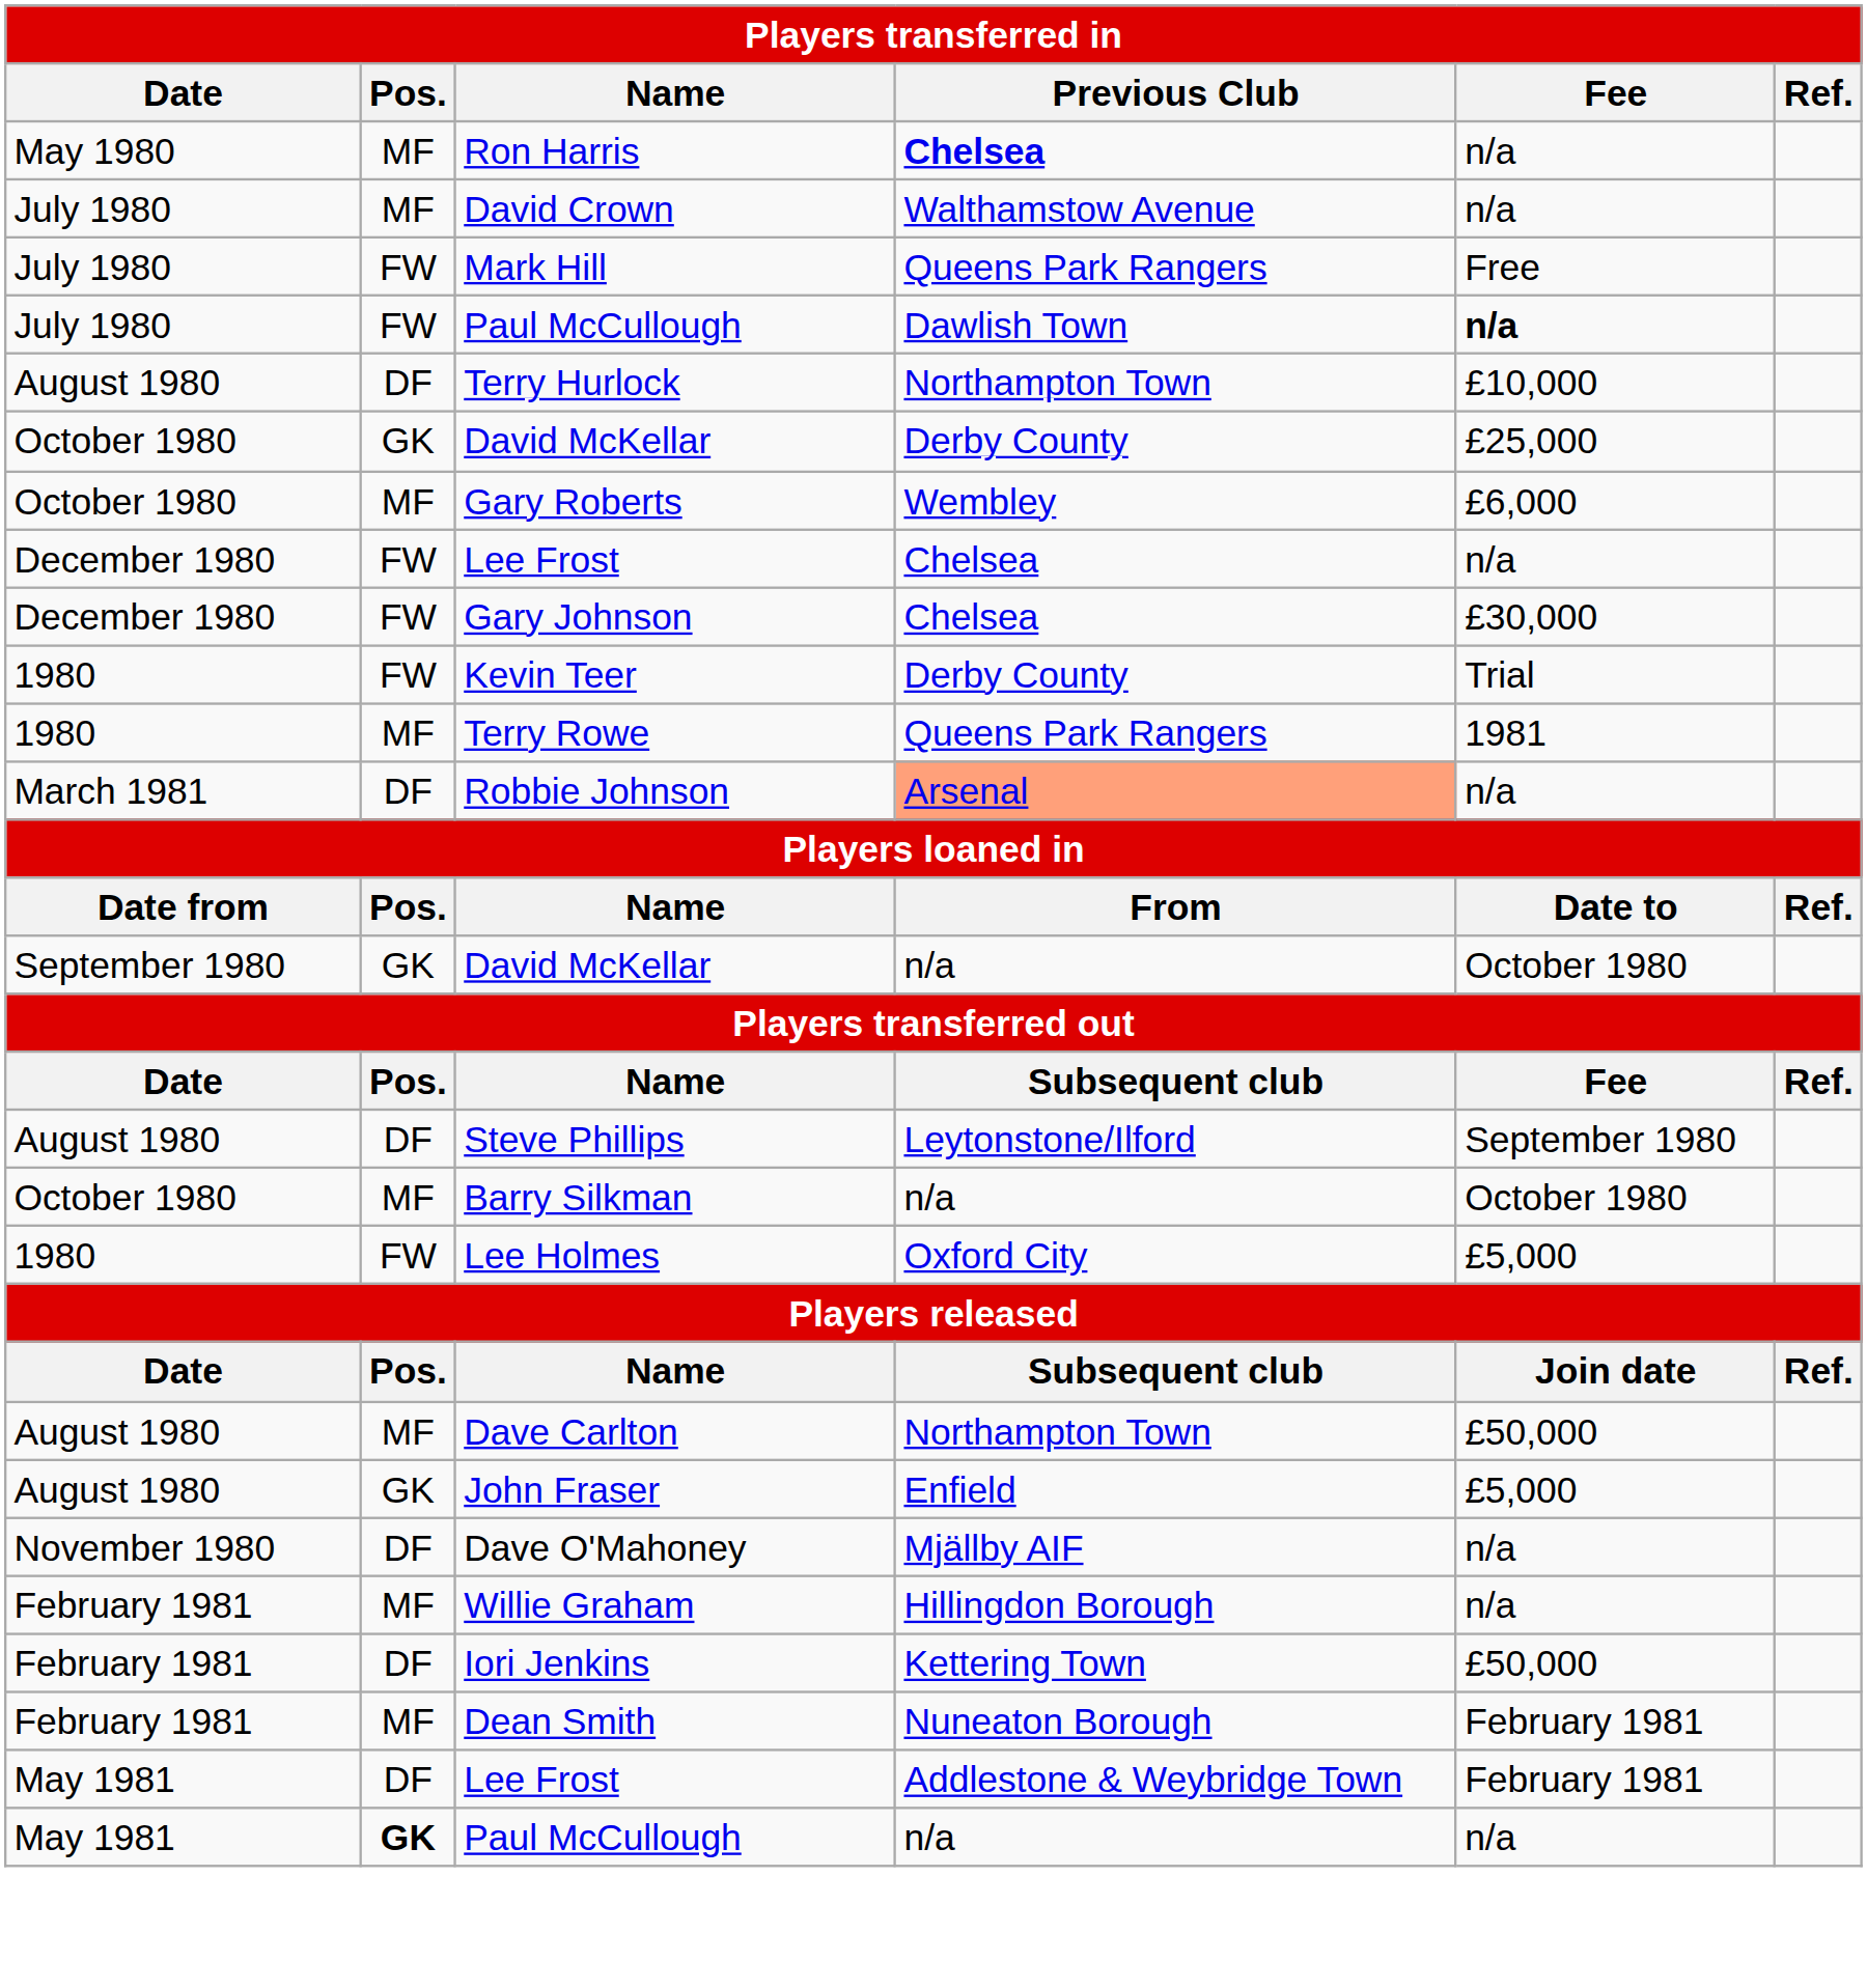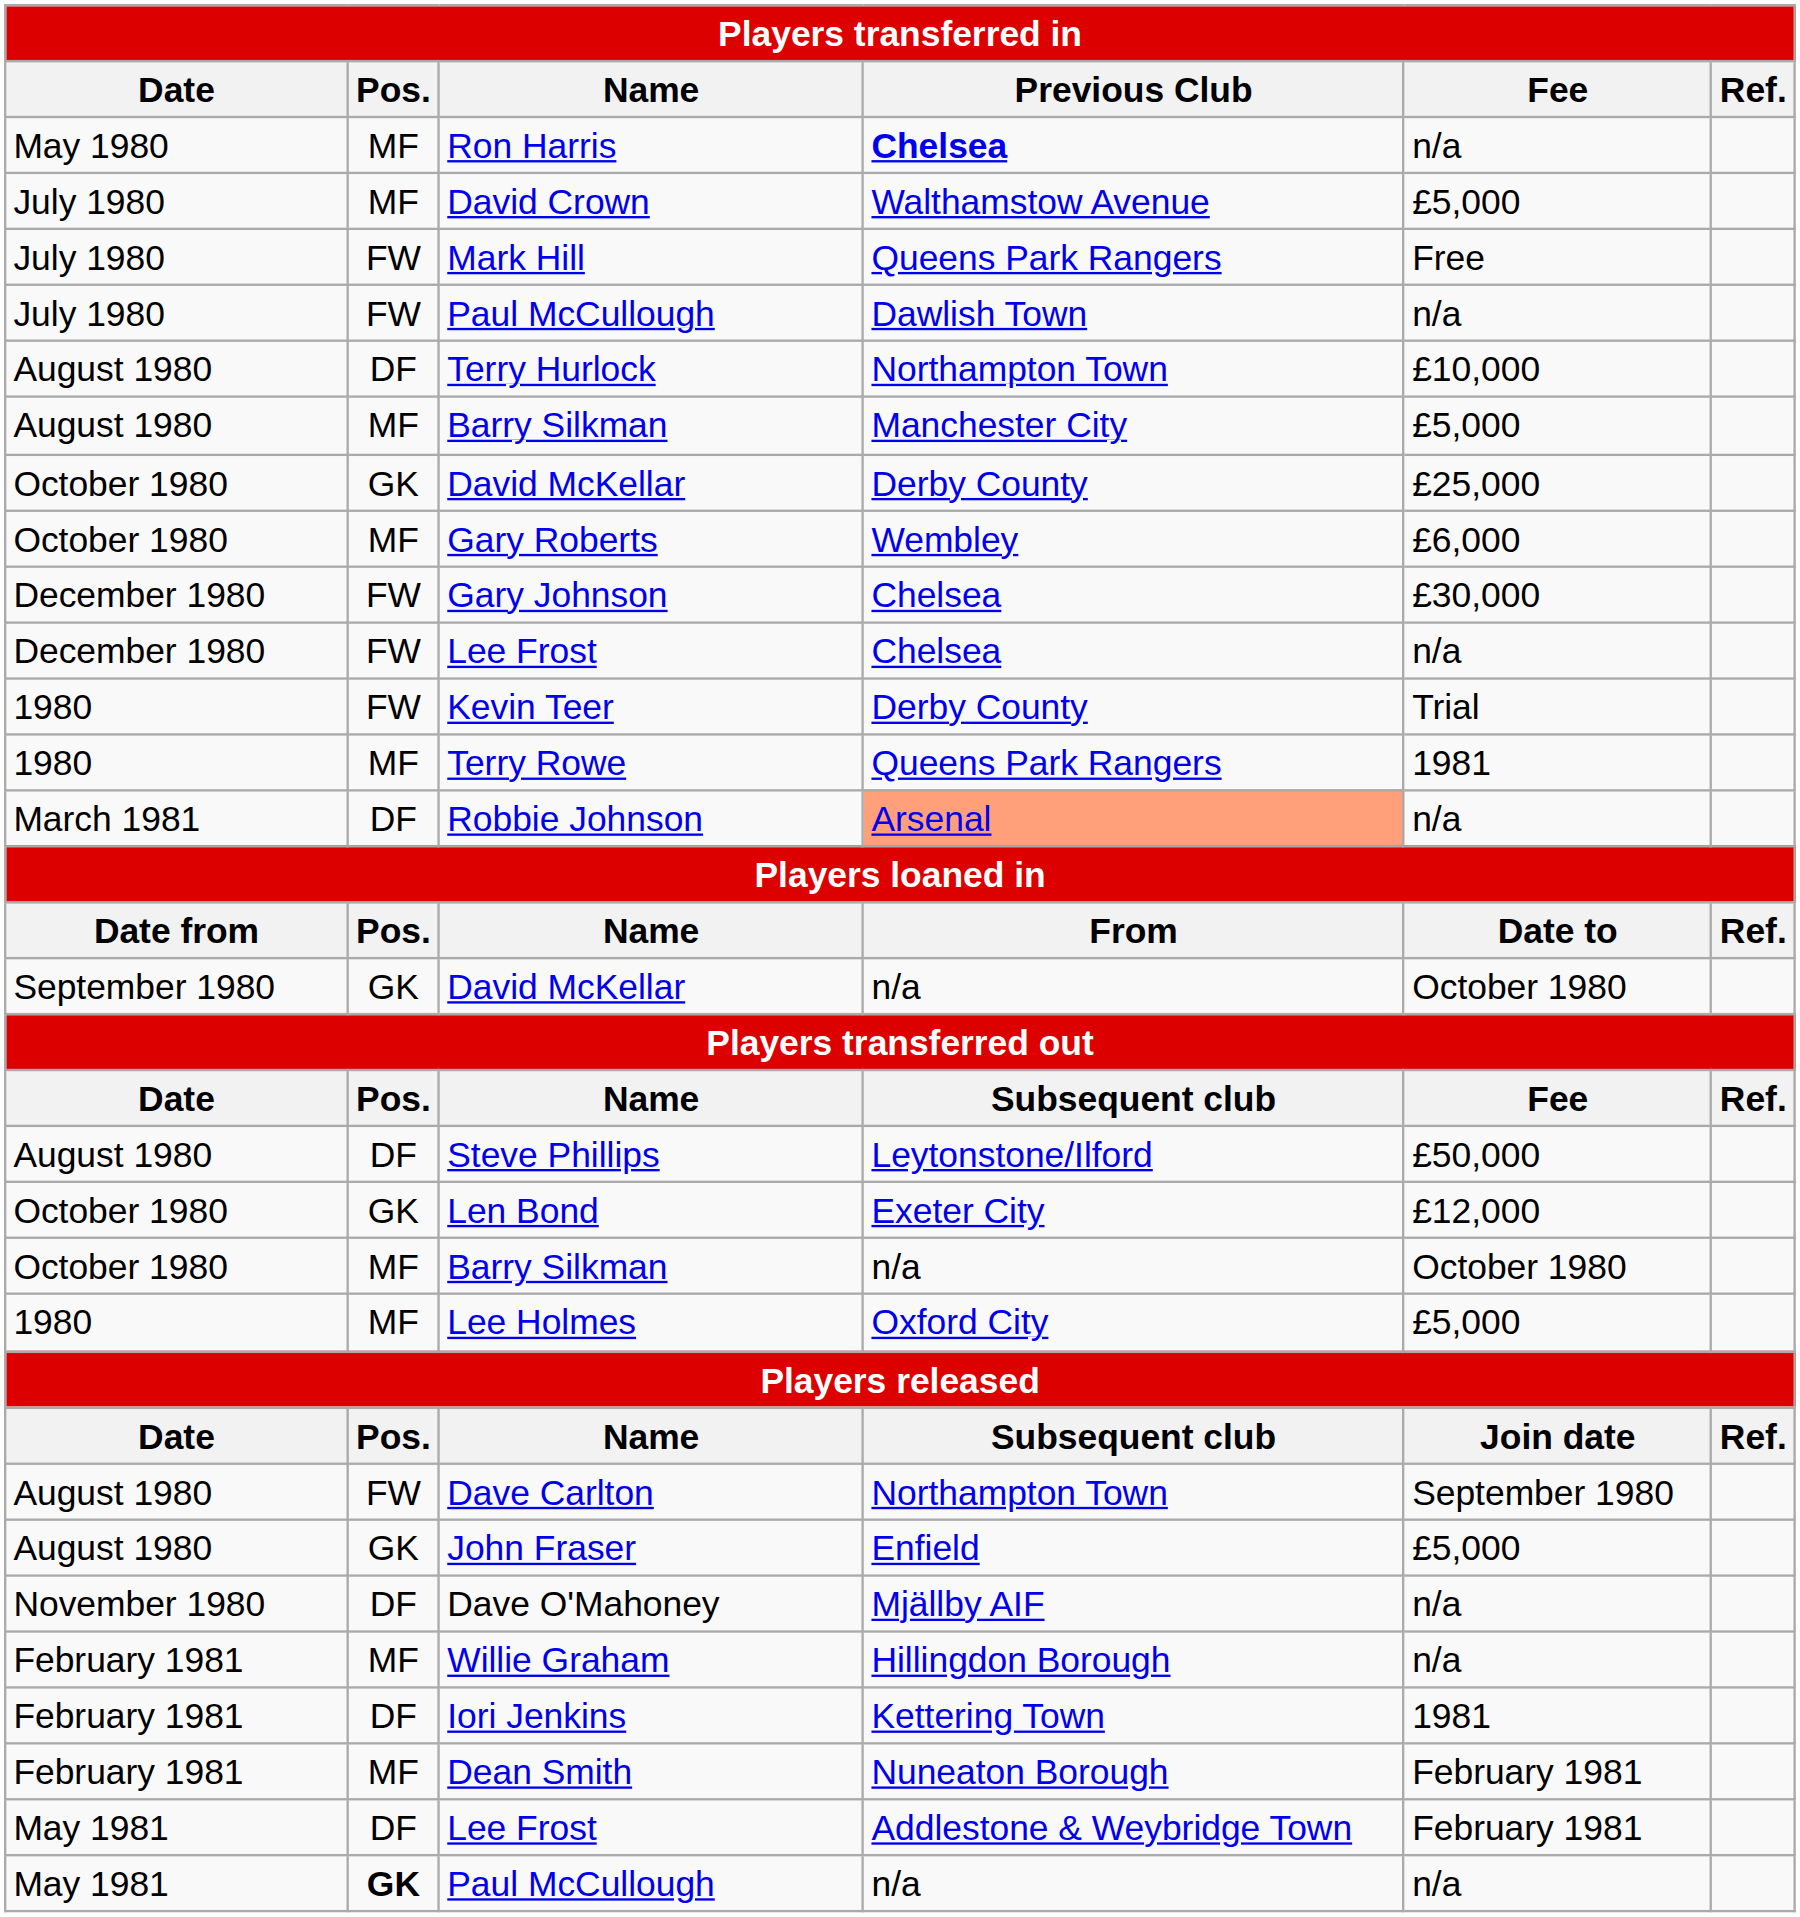David Crown | Fee: n/a -> £5,000
July 1980 / Paul McCullough | Fee: bold -> normal
+ row: August 1980 | MF | Barry Silkman | Manchester City | £5,000
rows swapped: December 1980 / Lee Frost <-> Gary Johnson
Steve Phillips | Fee: September 1980 -> £50,000
+ row: October 1980 | GK | Len Bond | Exeter City | £12,000
Lee Holmes | Pos.: FW -> MF
Dave Carlton | Pos.: MF -> FW
Dave Carlton | Fee: £50,000 -> September 1980
Iori Jenkins | Fee: £50,000 -> 1981
